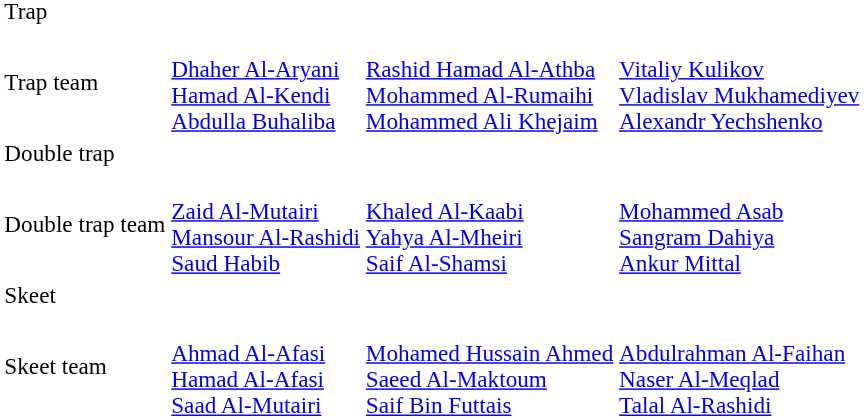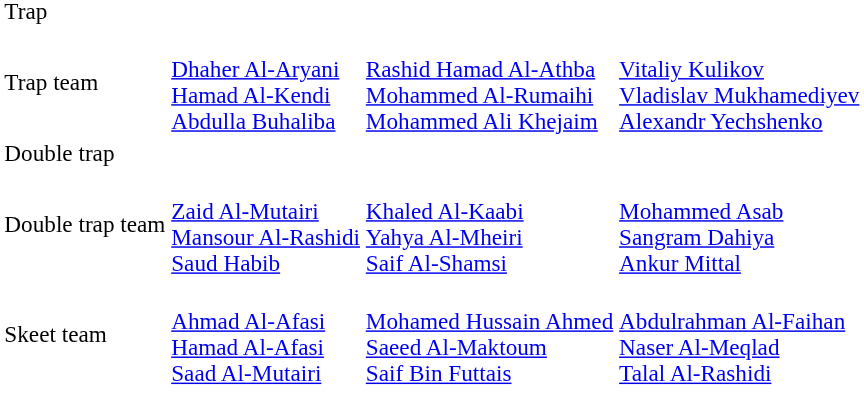- row: Skeet
